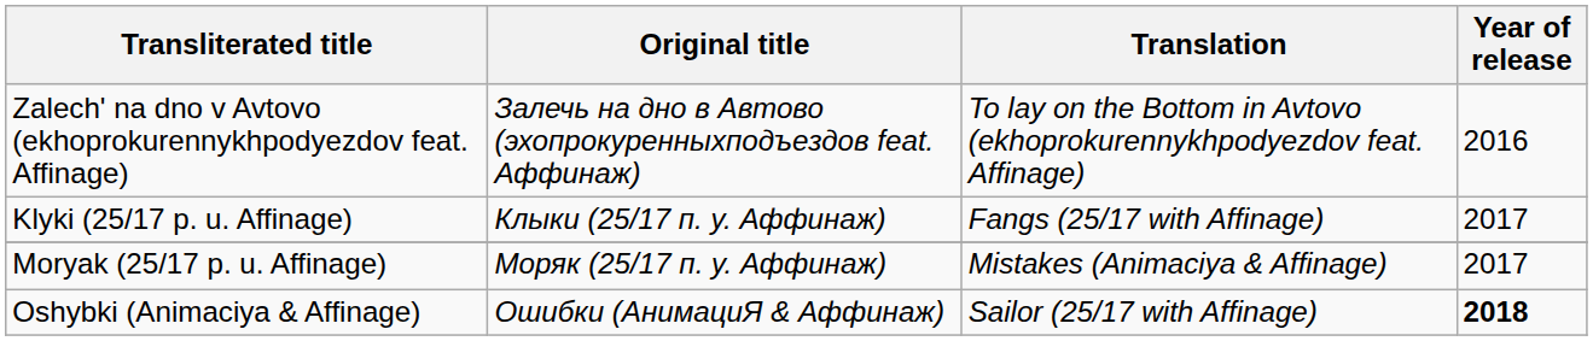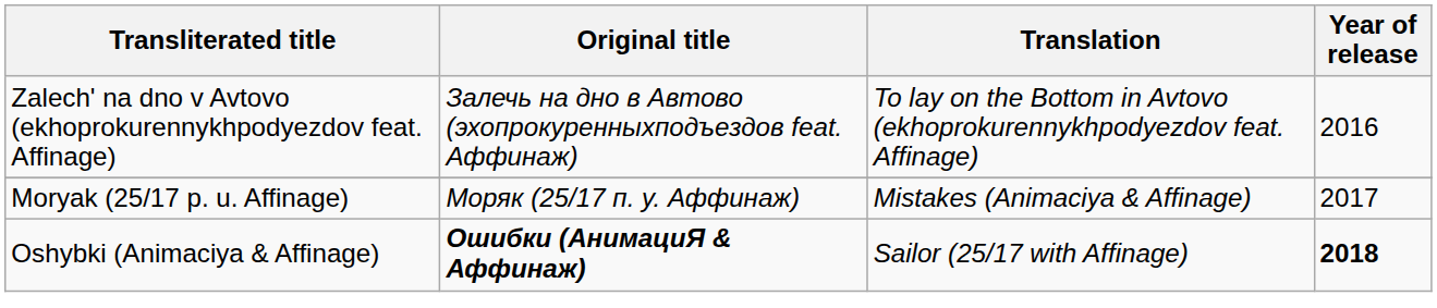- row: Klyki (25/17 p. u. Affinage) | Клыки (25/17 п. у. Аффинаж) | Fangs (25/17 with Affinage) | 2017
Oshybki (Animaciya & Affinage) | Original title: normal -> bold
